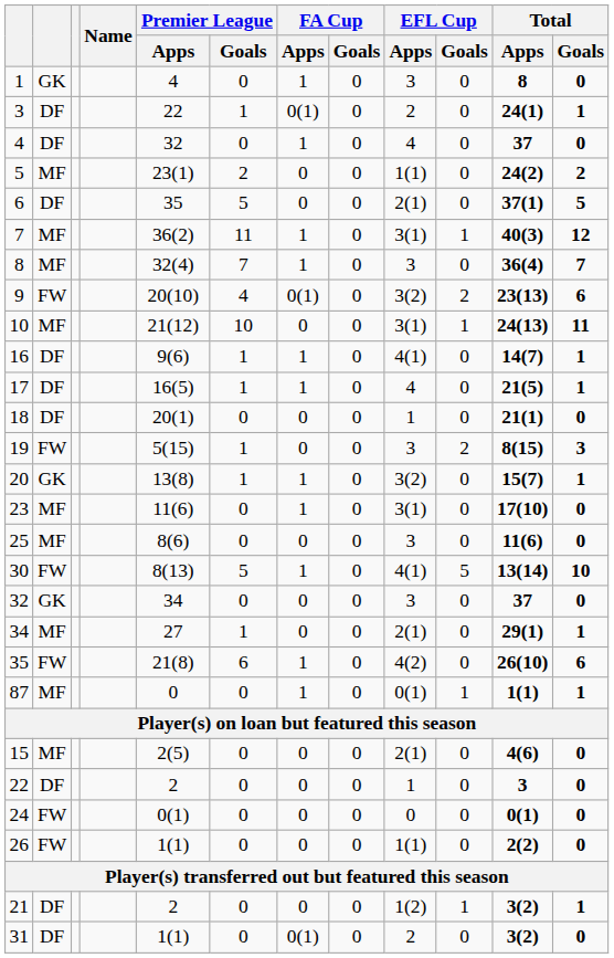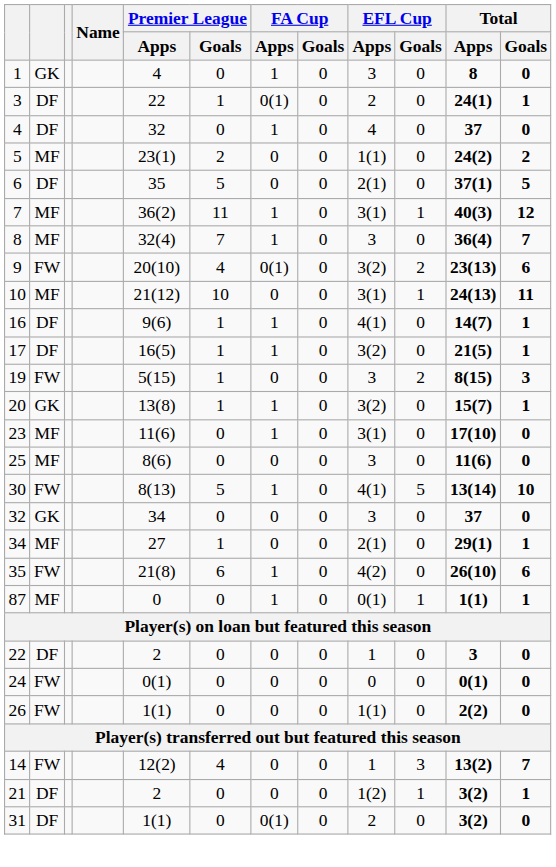17 | EFL Cup / Apps: 4 -> 3(2)
- row: 18 | DF | 20(1) | 0 | 0 | 0 | 1 | 0 | 21(1) | 0
- row: 15 | MF | 2(5) | 0 | 0 | 0 | 2(1) | 0 | 4(6) | 0
+ row: 14 | FW | 12(2) | 4 | 0 | 0 | 1 | 3 | 13(2) | 7
